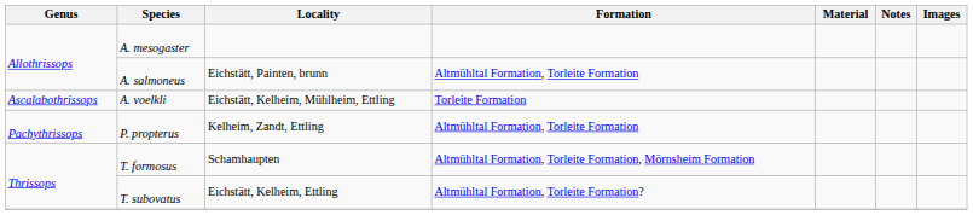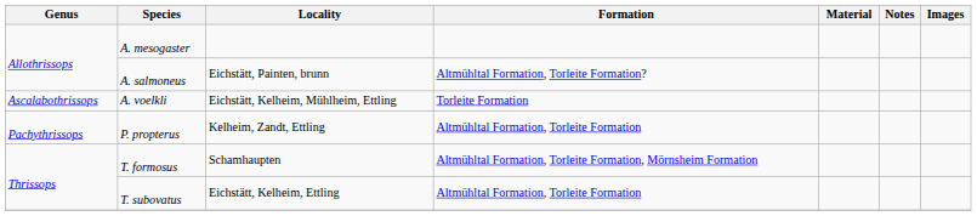A. salmoneus | Formation: Altmühltal Formation, Torleite Formation -> Altmühltal Formation, Torleite Formation?
T. subovatus | Formation: Altmühltal Formation, Torleite Formation? -> Altmühltal Formation, Torleite Formation
